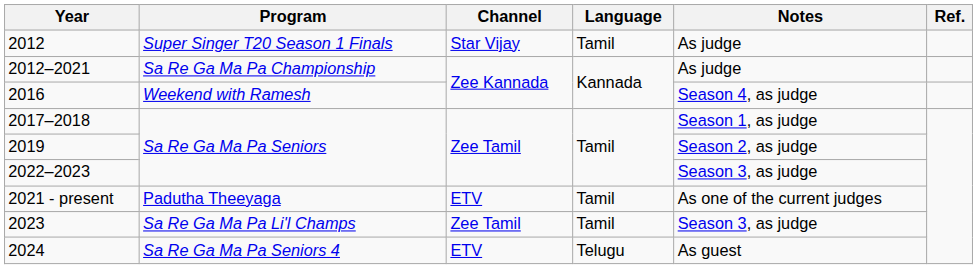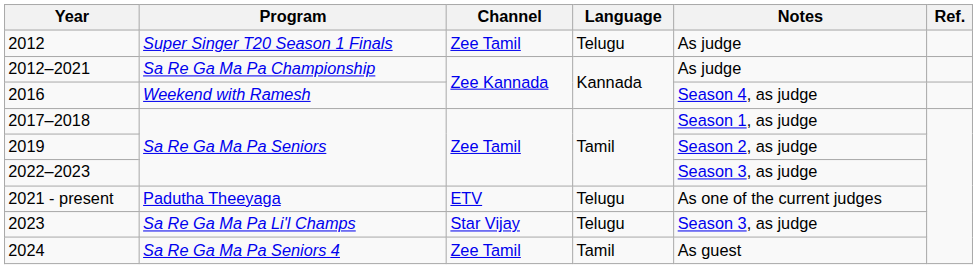2012 | Channel: Star Vijay -> Zee Tamil
2012 | Language: Tamil -> Telugu
2021 - present | Language: Tamil -> Telugu
2023 | Channel: Zee Tamil -> Star Vijay
2023 | Language: Tamil -> Telugu
2024 | Channel: ETV -> Zee Tamil
2024 | Language: Telugu -> Tamil
